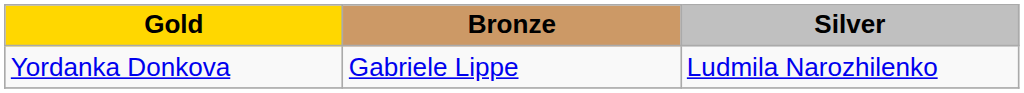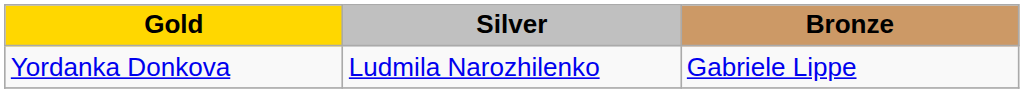columns swapped: Silver <-> Bronze
